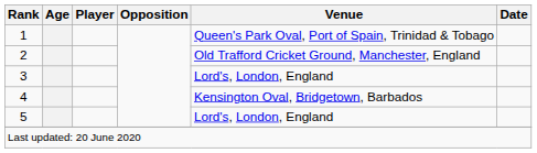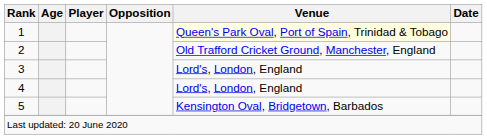1 | Venue: no background -> lightyellow background
4 | Venue: Kensington Oval, Bridgetown, Barbados -> Lord's, London, England
5 | Venue: Lord's, London, England -> Kensington Oval, Bridgetown, Barbados
